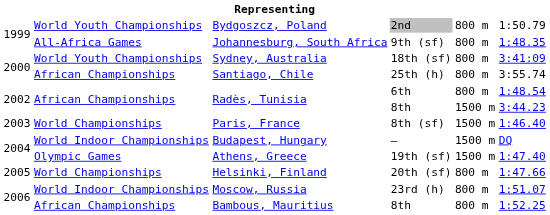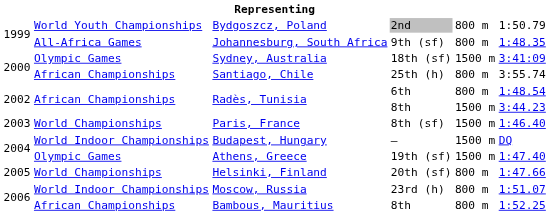Sydney, Australia | column 2: World Youth Championships -> Olympic Games
Sydney, Australia | column 5: 800 m -> 1500 m
